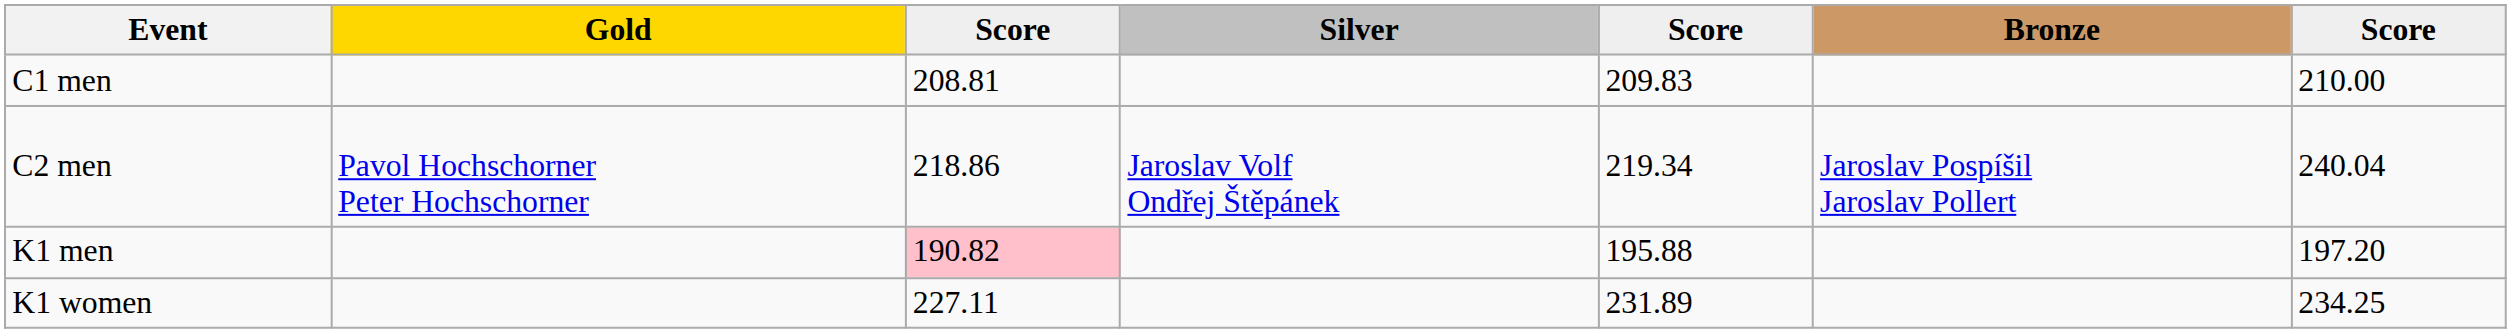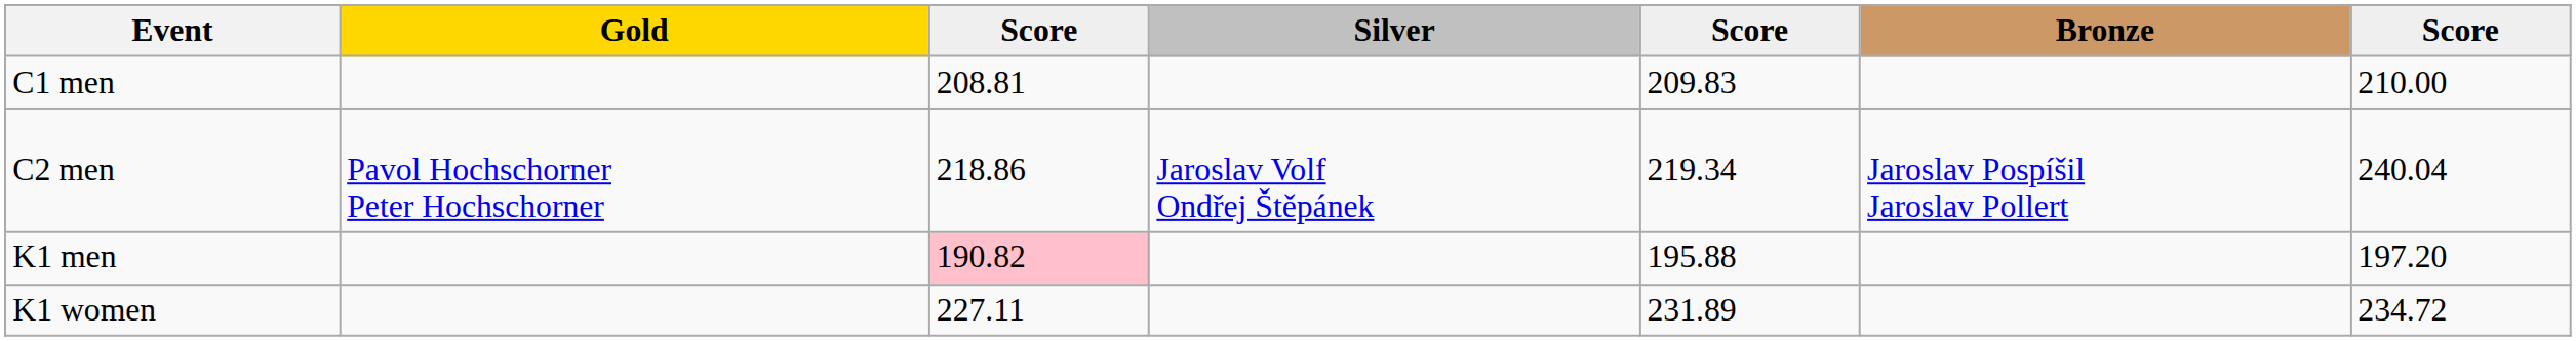K1 women | column 7: 234.25 -> 234.72
